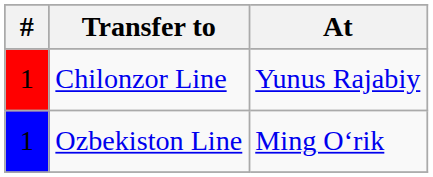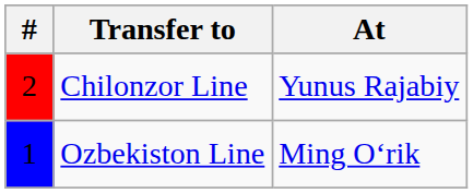Chilonzor Line | #: 1 -> 2
